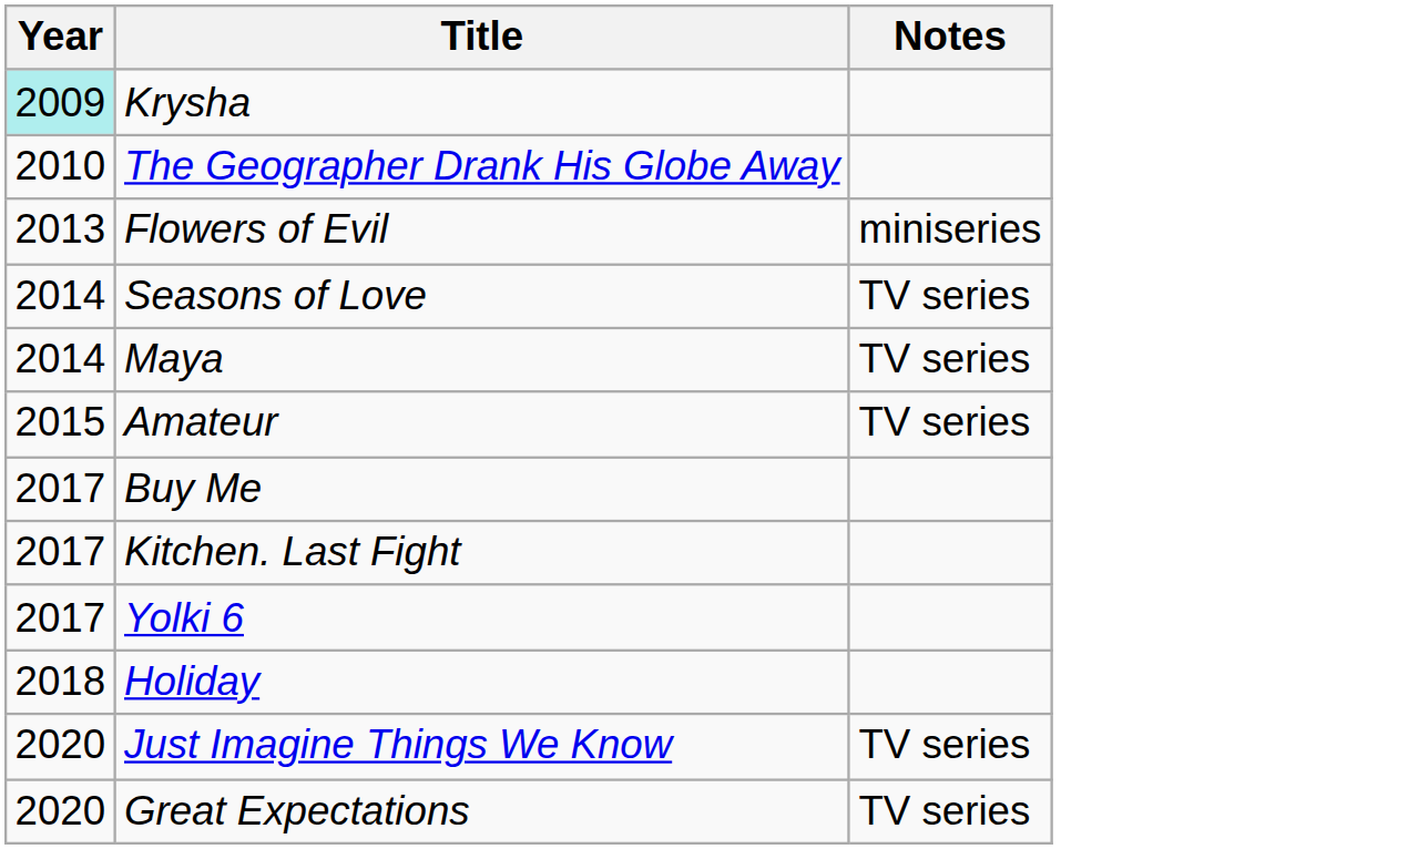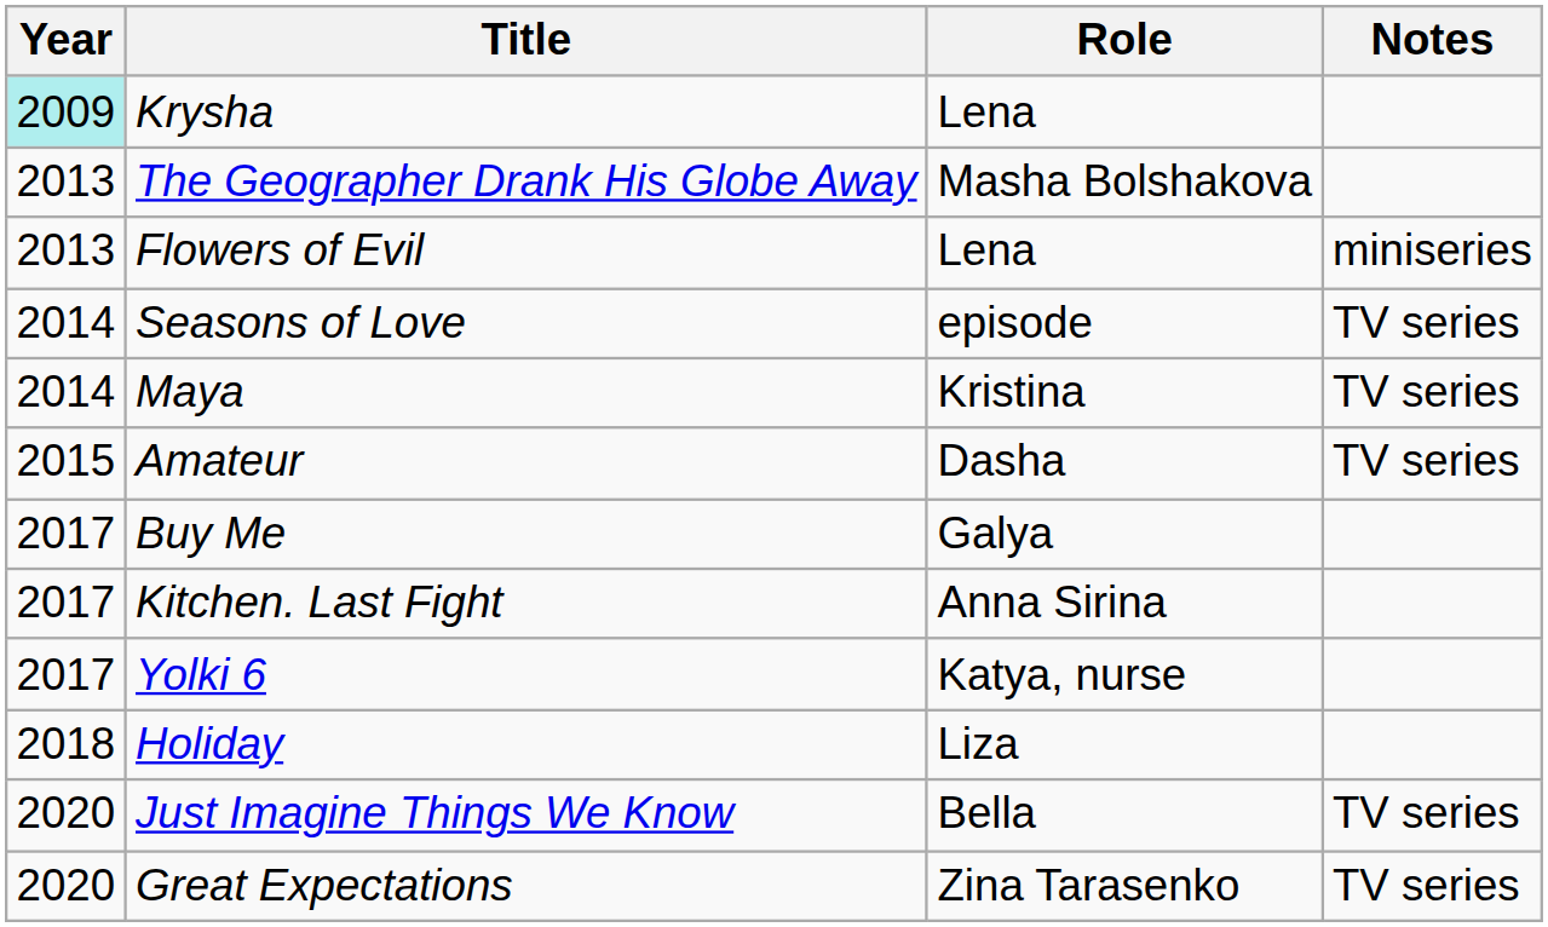+ column: Role | Lena | Masha Bolshakova | Lena | episode | Kristina | Dasha | Galya | Anna Sirina | Katya, nurse | Liza | Bella | Zina Tarasenko
The Geographer Drank His Globe Away | Year: 2010 -> 2013
